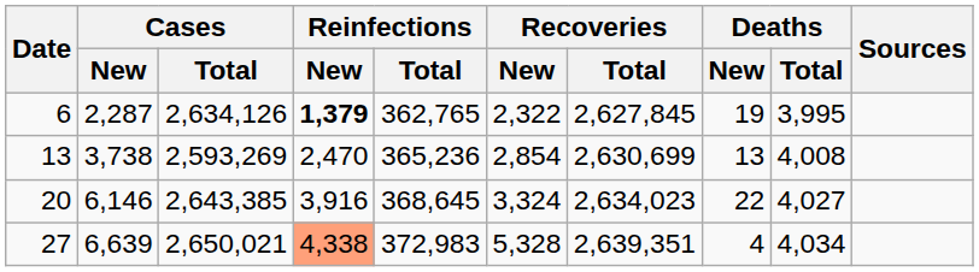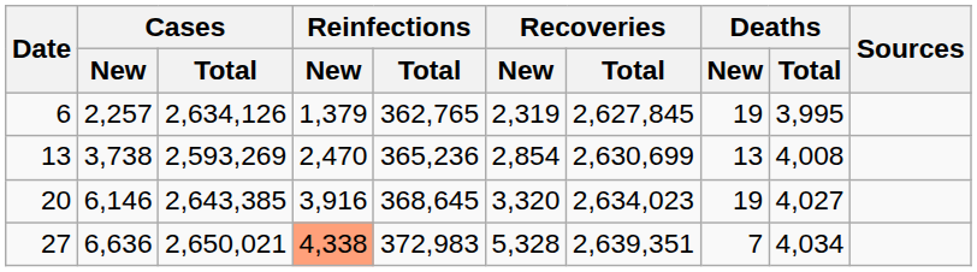6 | Cases / New: 2,287 -> 2,257
6 | Reinfections / New: bold -> normal
6 | Recoveries / New: 2,322 -> 2,319
20 | Recoveries / New: 3,324 -> 3,320
20 | Deaths / New: 22 -> 19
27 | Cases / New: 6,639 -> 6,636
27 | Deaths / New: 4 -> 7
